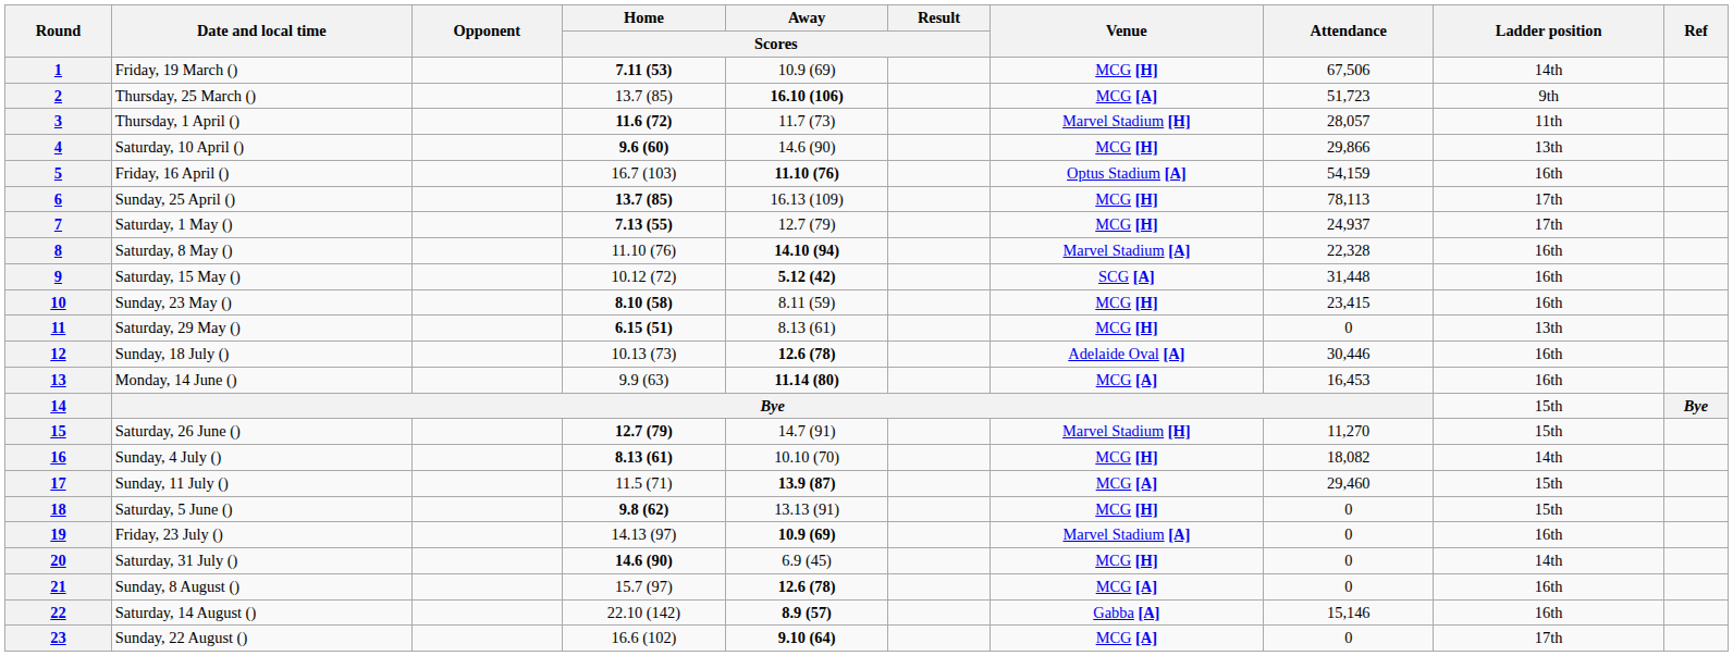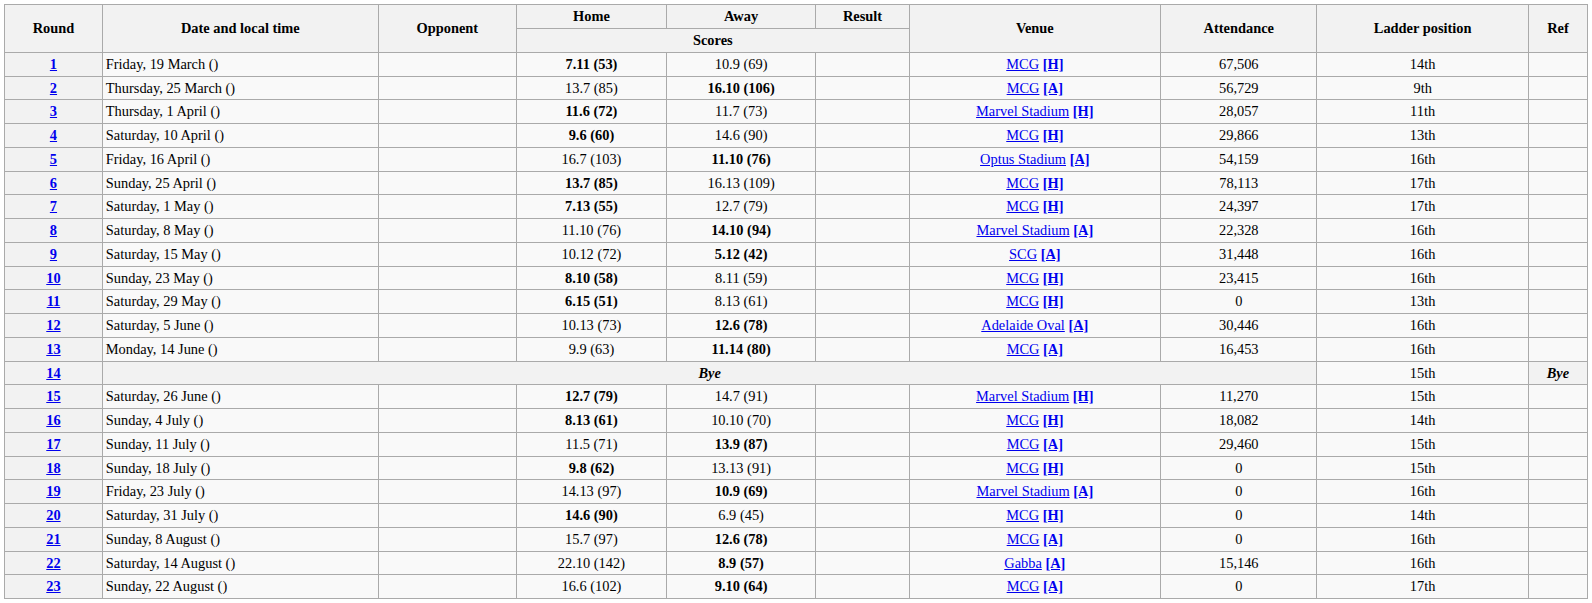2 | Attendance: 51,723 -> 56,729
7 | Attendance: 24,937 -> 24,397
12 | Date and local time: Sunday, 18 July () -> Saturday, 5 June ()
18 | Date and local time: Saturday, 5 June () -> Sunday, 18 July ()
